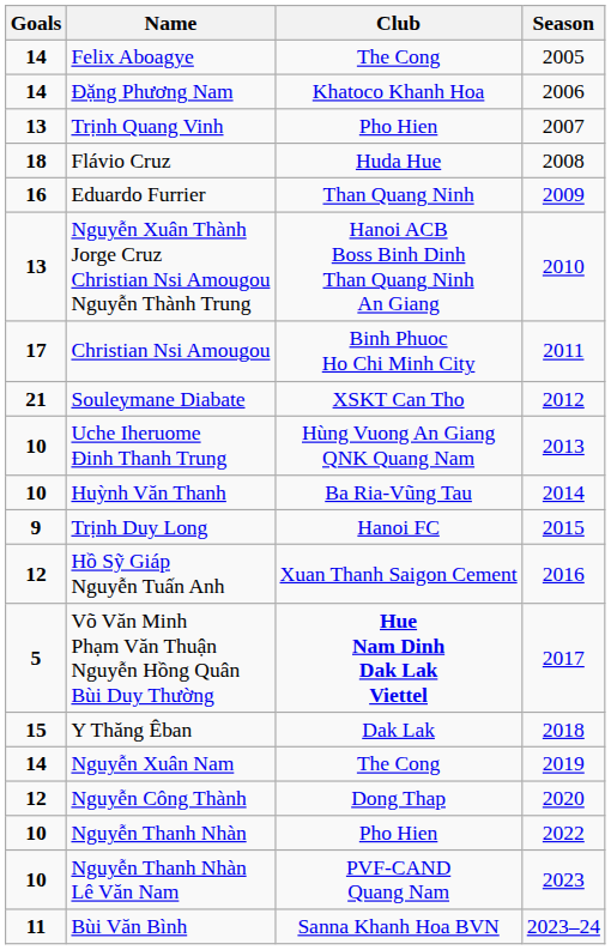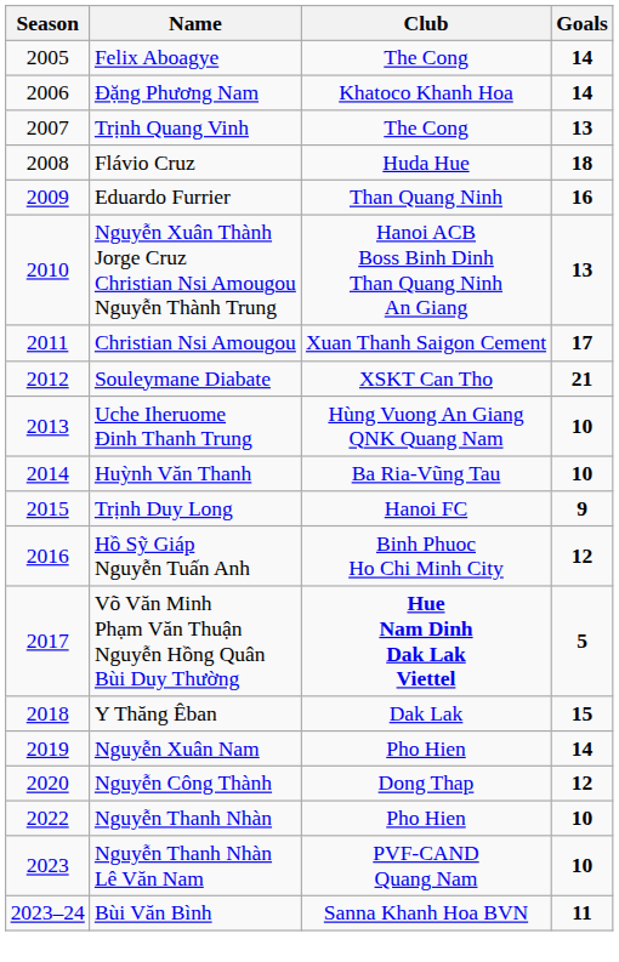columns swapped: Season <-> Goals
Trịnh Quang Vinh | Club: Pho Hien -> The Cong
Christian Nsi Amougou | Club: Binh Phuoc Ho Chi Minh City -> Xuan Thanh Saigon Cement
Hồ Sỹ Giáp Nguyễn Tuấn Anh | Club: Xuan Thanh Saigon Cement -> Binh Phuoc Ho Chi Minh City
Nguyễn Xuân Nam | Club: The Cong -> Pho Hien
